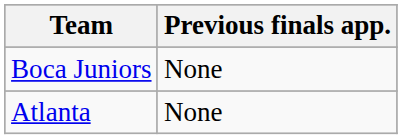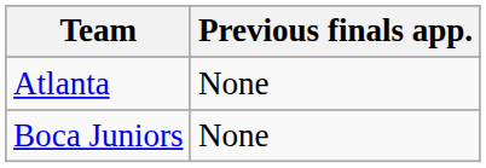rows swapped: Boca Juniors <-> Atlanta
